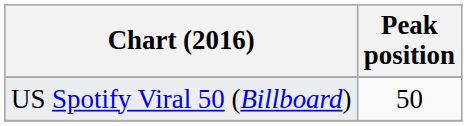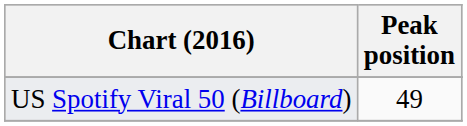US Spotify Viral 50 (Billboard) | Peak position: 50 -> 49
